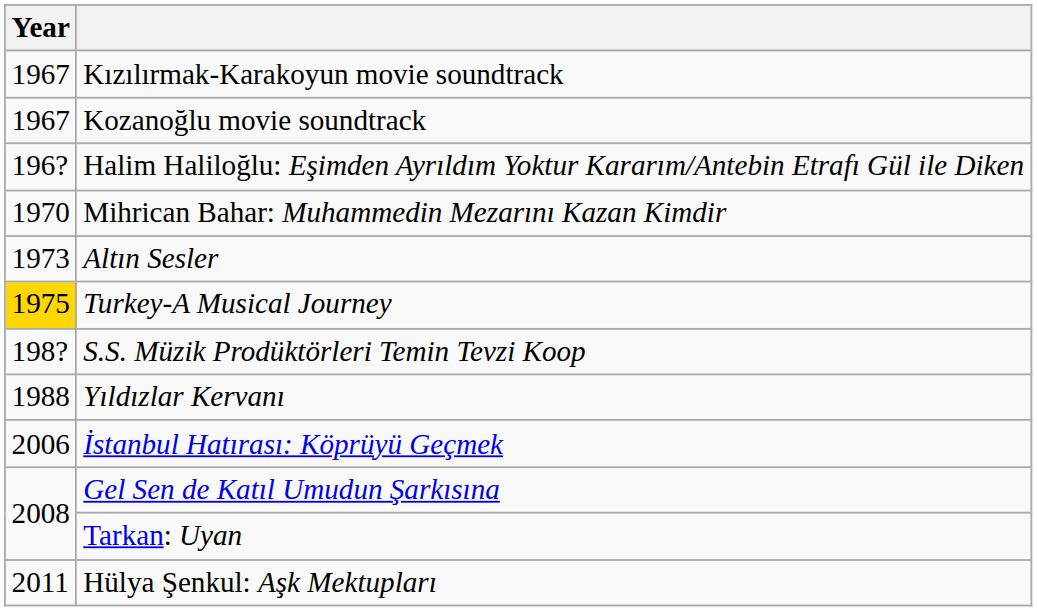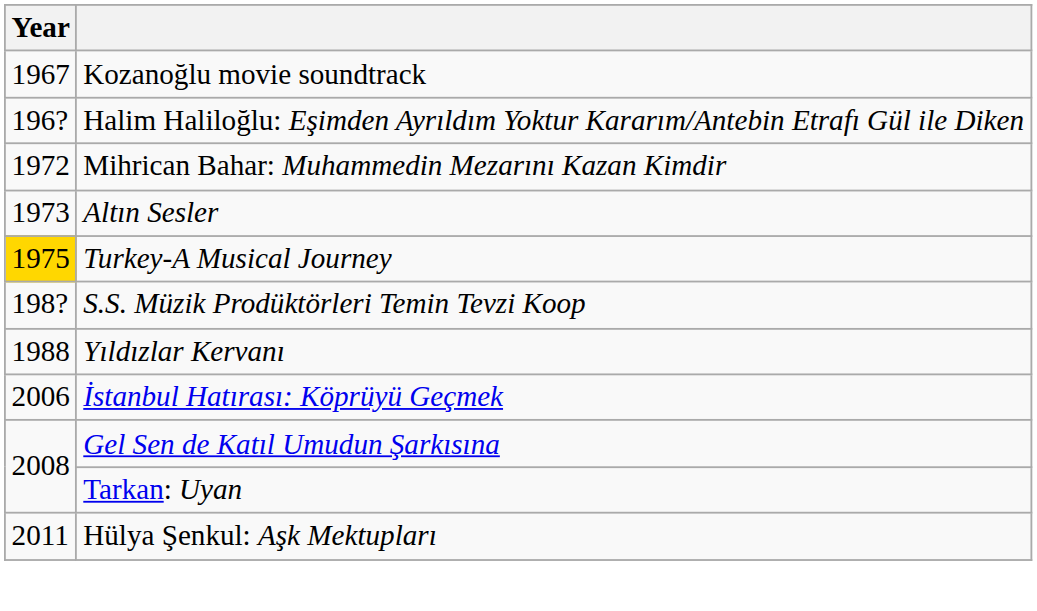- row: 1967 | Kızılırmak-Karakoyun movie soundtrack
Mihrican Bahar: Muhammedin Mezarını Kazan Kimdir | Year: 1970 -> 1972
